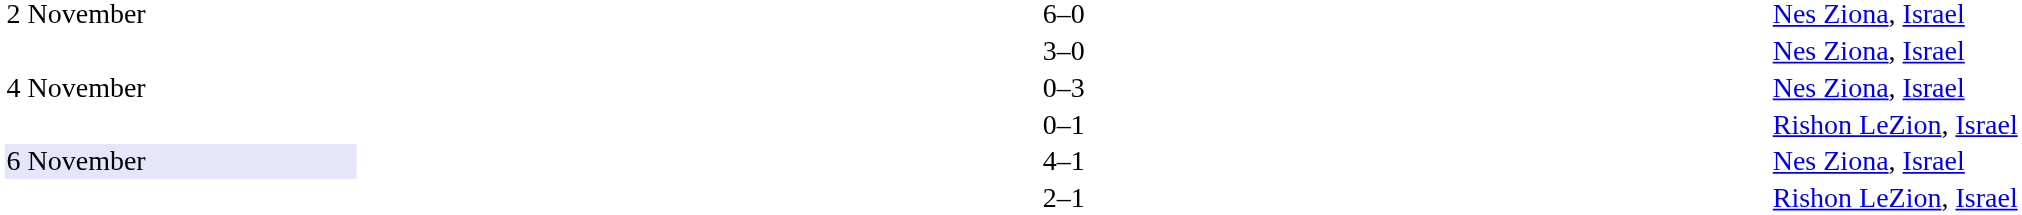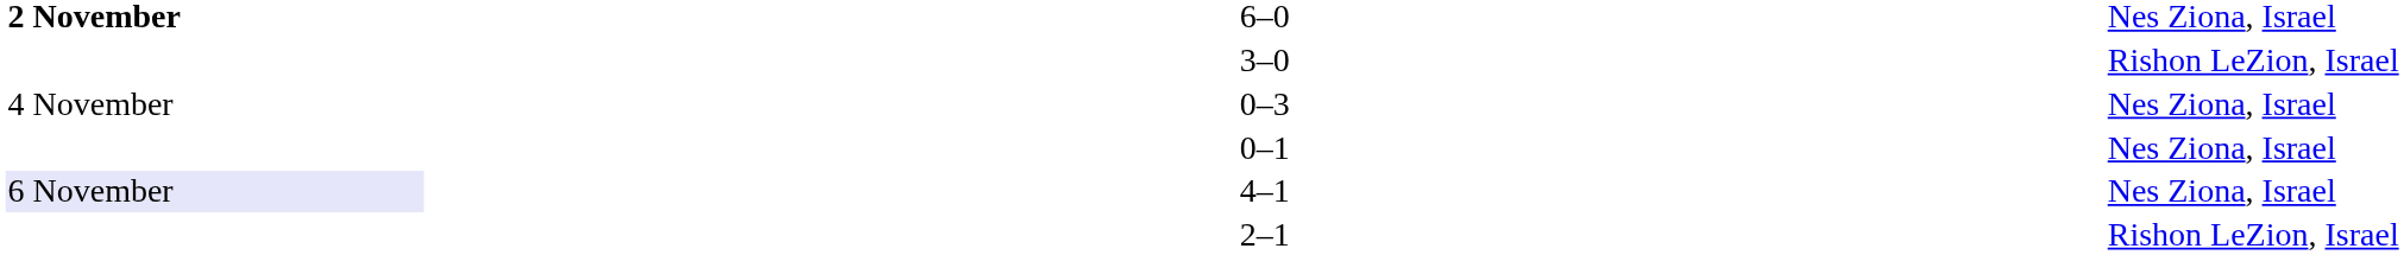6–0 | column 1: normal -> bold
3–0 | column 5: Nes Ziona, Israel -> Rishon LeZion, Israel
0–1 | column 5: Rishon LeZion, Israel -> Nes Ziona, Israel
